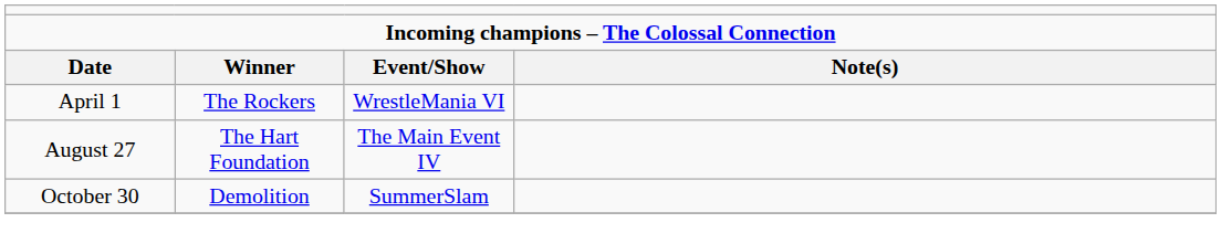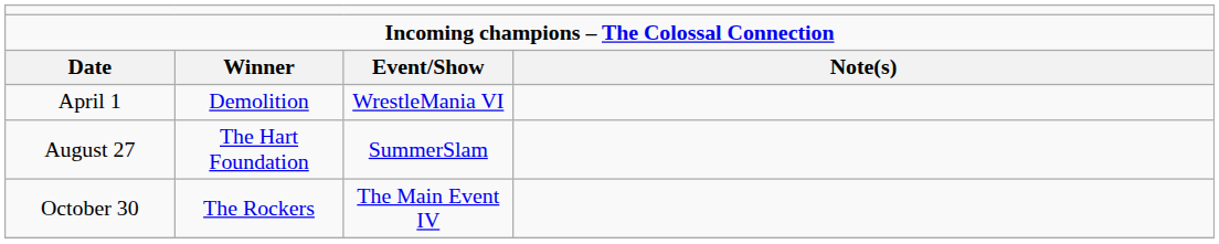April 1 | column 2: The Rockers -> Demolition
August 27 | column 3: The Main Event IV -> SummerSlam
October 30 | column 2: Demolition -> The Rockers
October 30 | column 3: SummerSlam -> The Main Event IV
